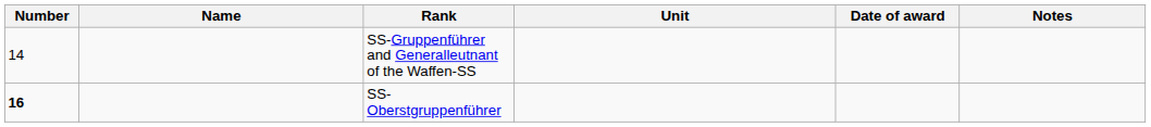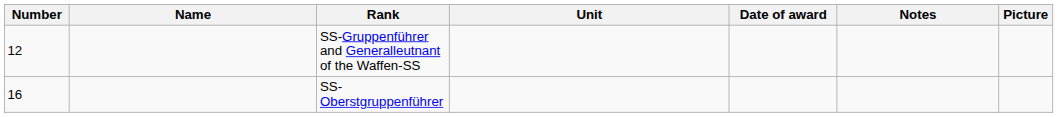+ column: Picture
SS-Gruppenführer and Generalleutnant of the Waffen-SS | Number: 14 -> 12
SS-Oberstgruppenführer | Number: bold -> normal
